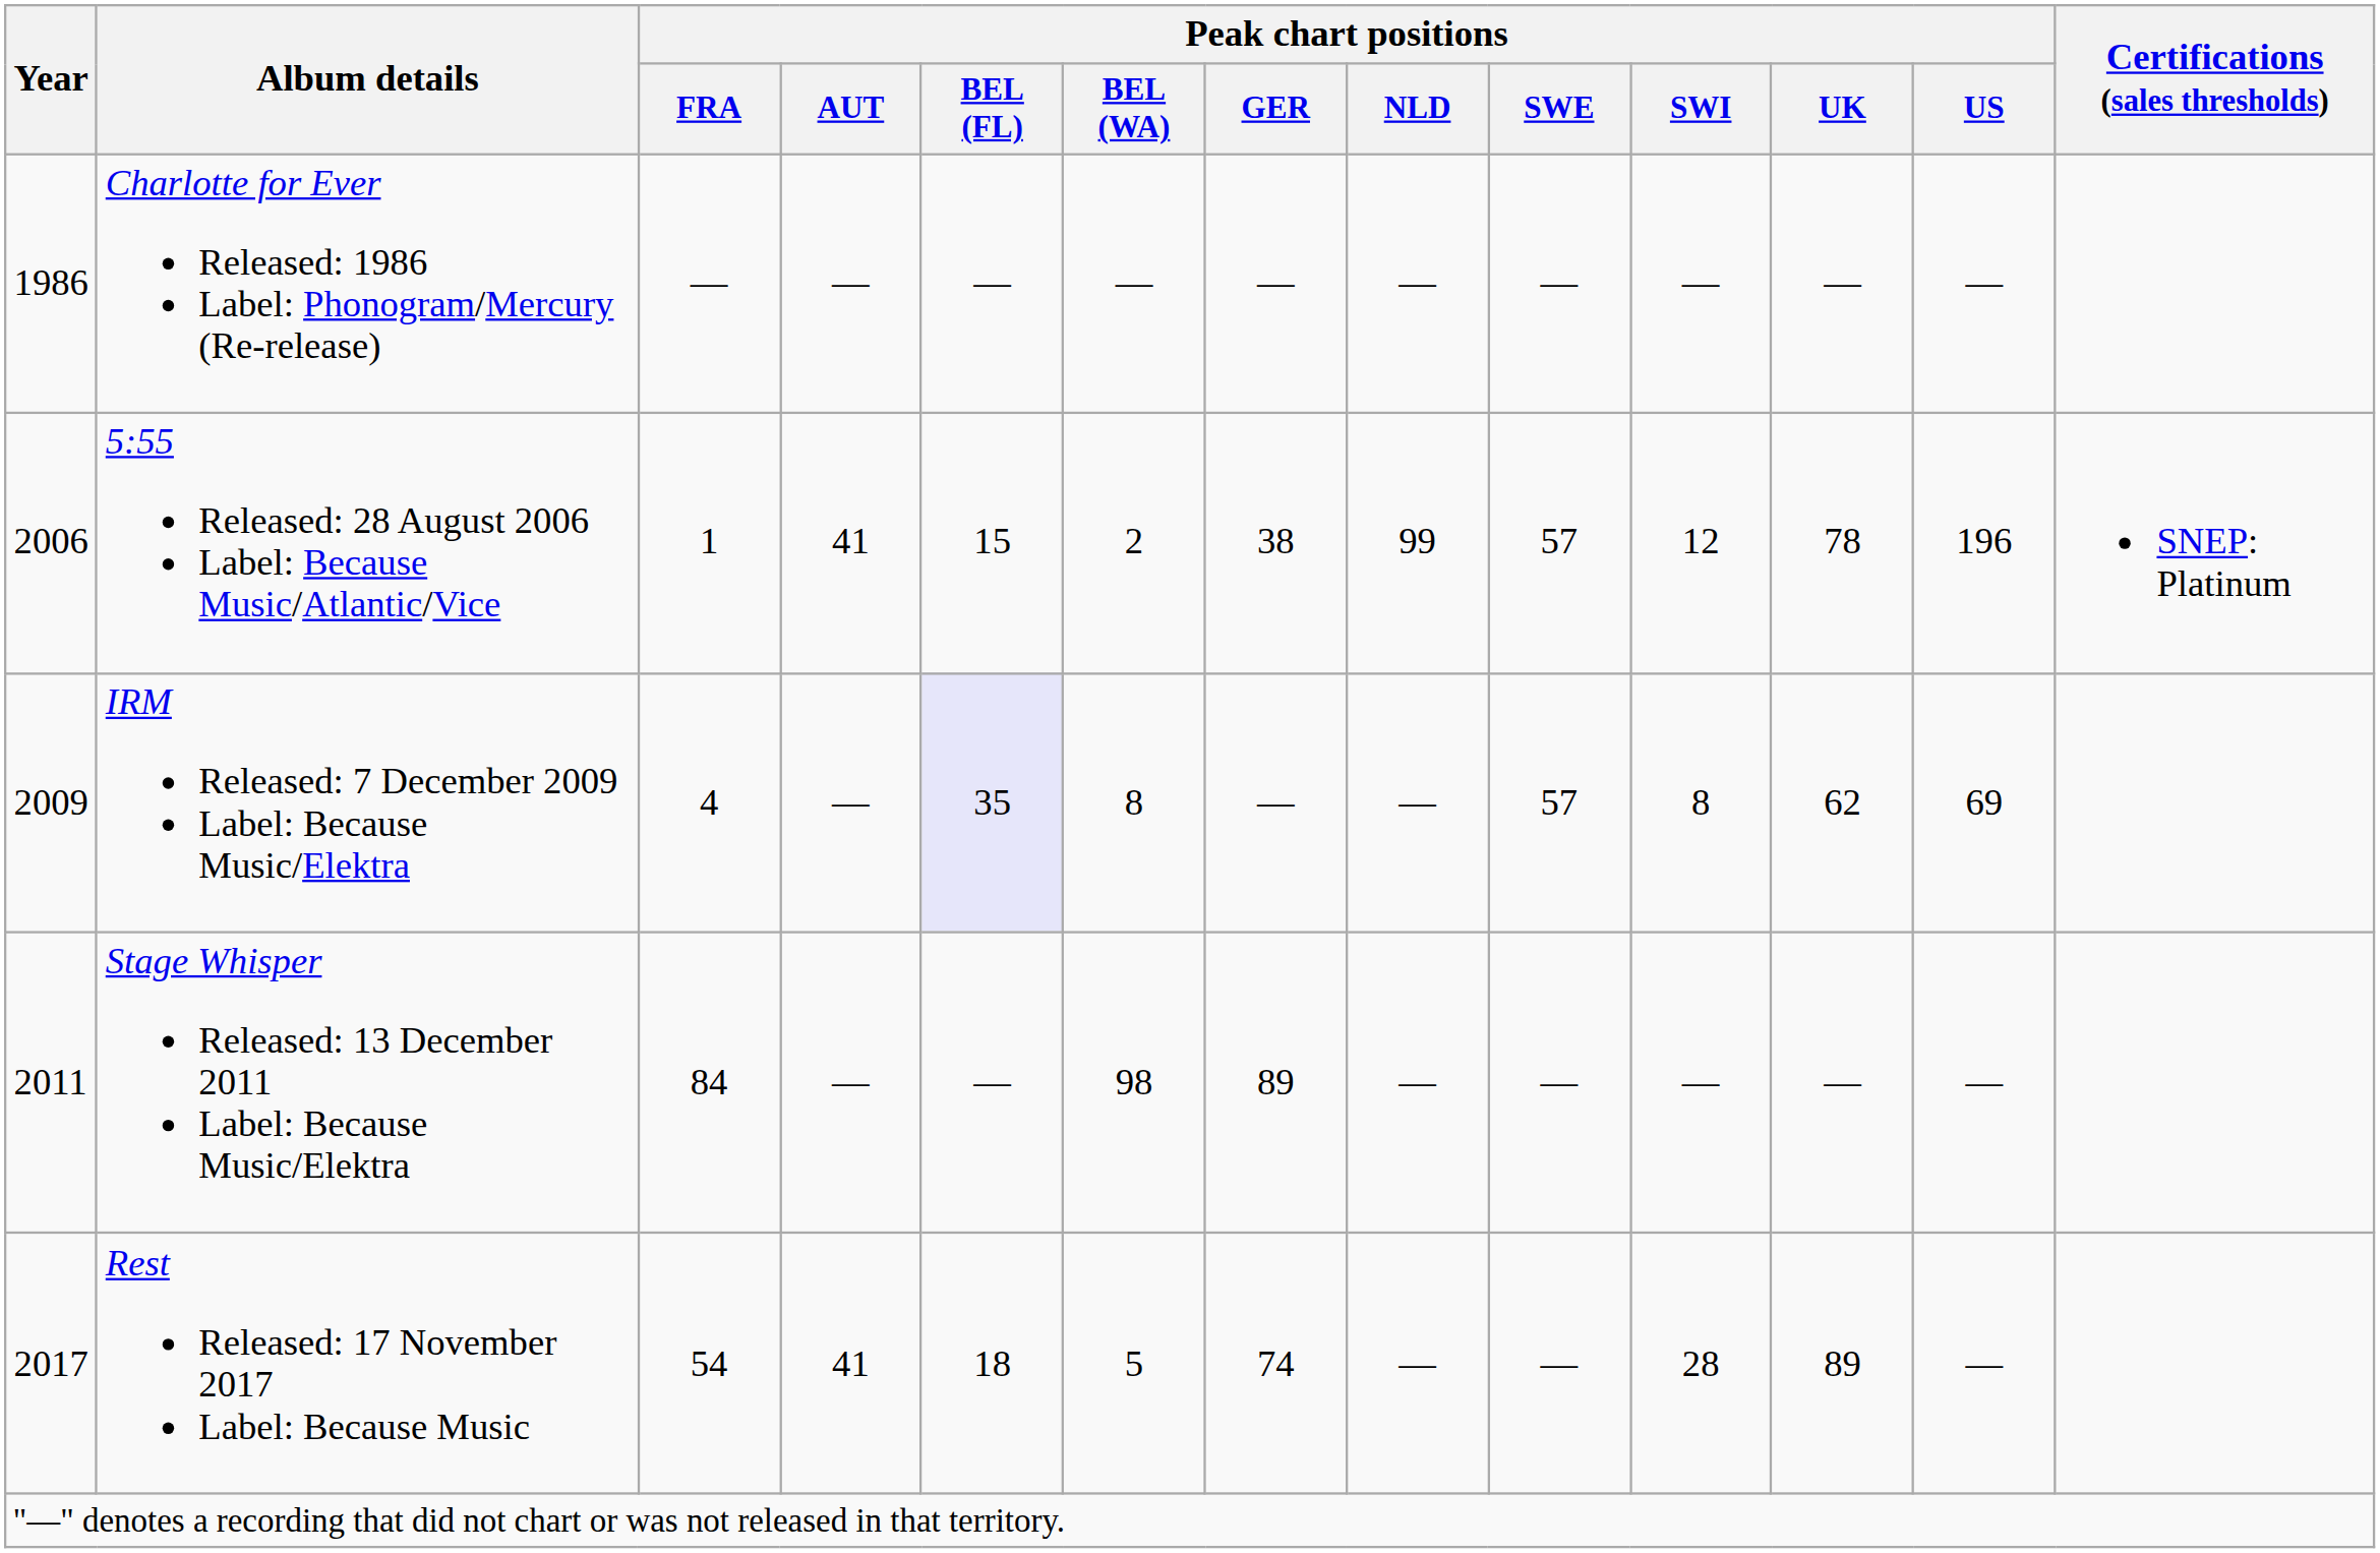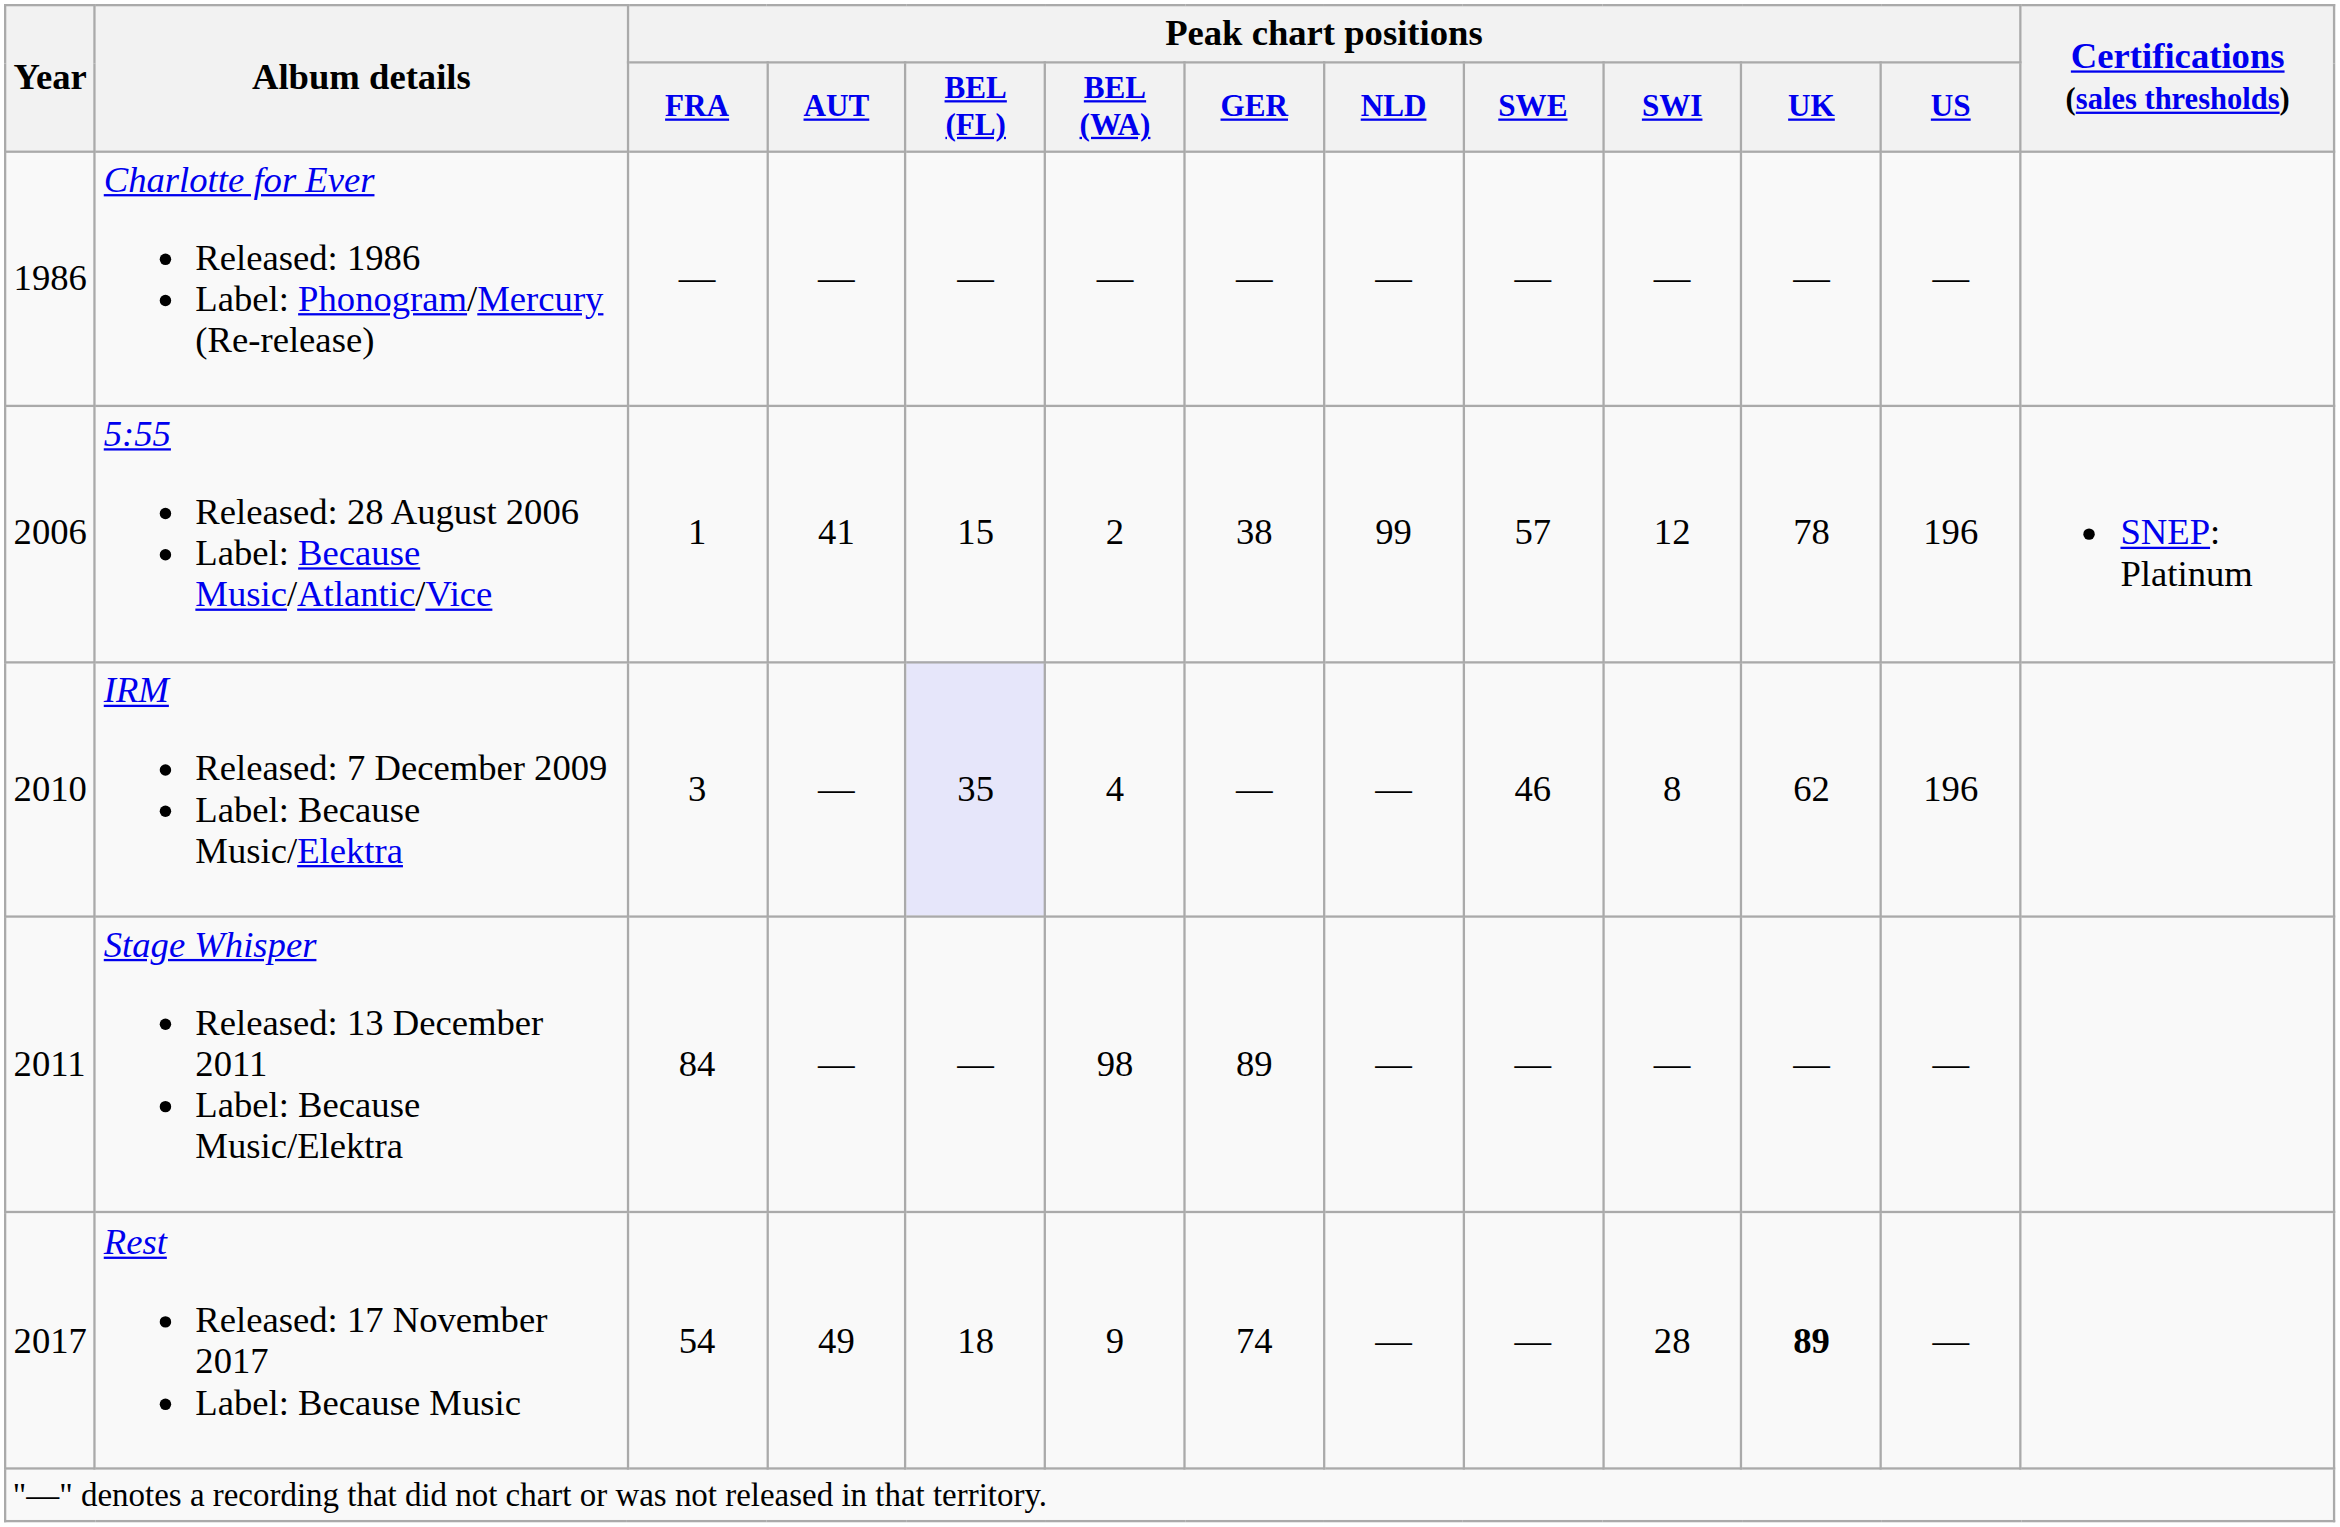IRM Released: 7 December 2009 Label: Because Music/Elektra | Year: 2009 -> 2010
IRM Released: 7 December 2009 Label: Because Music/Elektra | Peak chart positions / FRA: 4 -> 3
IRM Released: 7 December 2009 Label: Because Music/Elektra | Peak chart positions / BEL (WA): 8 -> 4
IRM Released: 7 December 2009 Label: Because Music/Elektra | Peak chart positions / SWE: 57 -> 46
IRM Released: 7 December 2009 Label: Because Music/Elektra | Peak chart positions / US: 69 -> 196
Rest Released: 17 November 2017 Label: Because Music | Peak chart positions / AUT: 41 -> 49
Rest Released: 17 November 2017 Label: Because Music | Peak chart positions / BEL (WA): 5 -> 9
Rest Released: 17 November 2017 Label: Because Music | Peak chart positions / UK: normal -> bold
